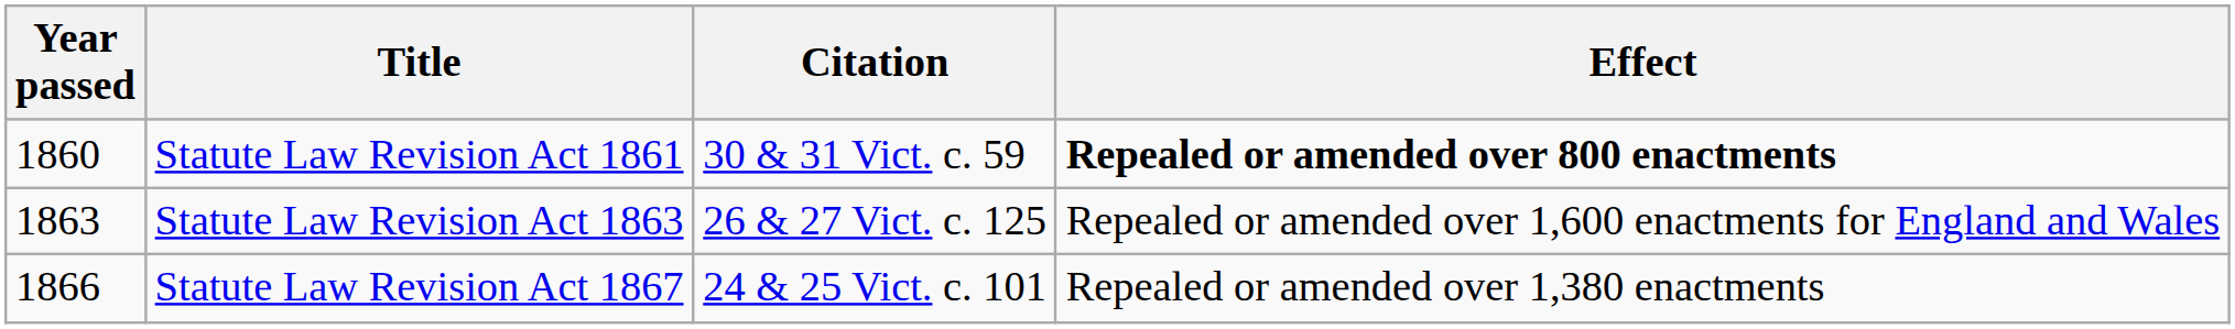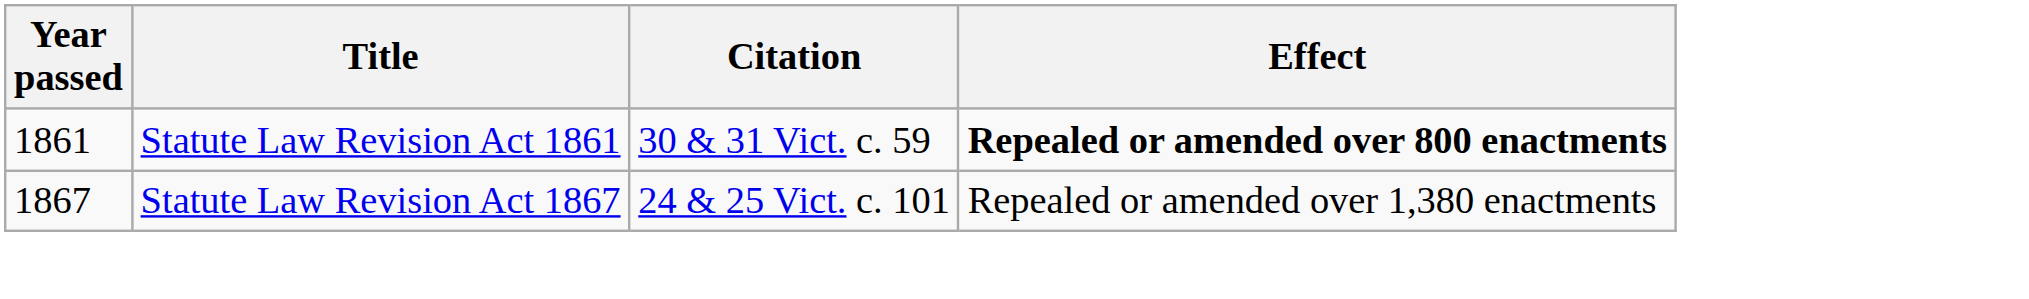Statute Law Revision Act 1861 | Year passed: 1860 -> 1861
- row: 1863 | Statute Law Revision Act 1863 | 26 & 27 Vict. c. 125 | Repealed or amended over 1,600 enactments for England and Wales
Statute Law Revision Act 1867 | Year passed: 1866 -> 1867
